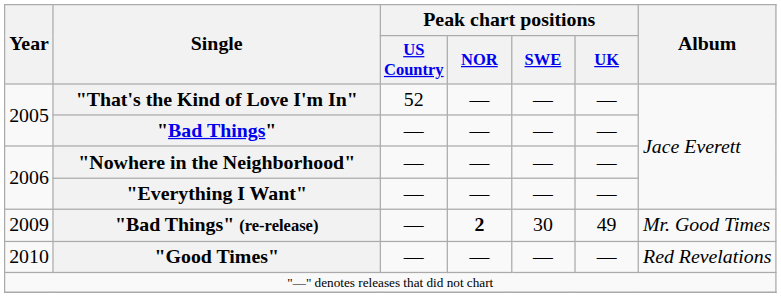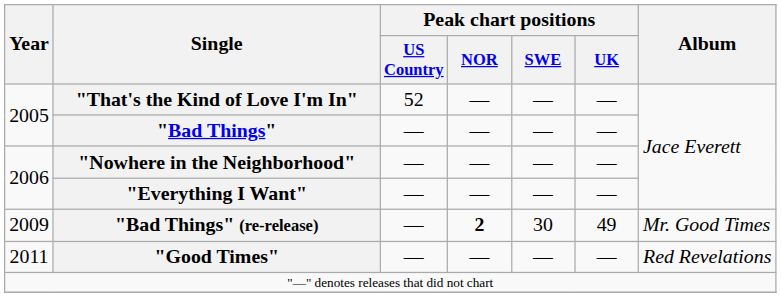"Good Times" | Year: 2010 -> 2011
